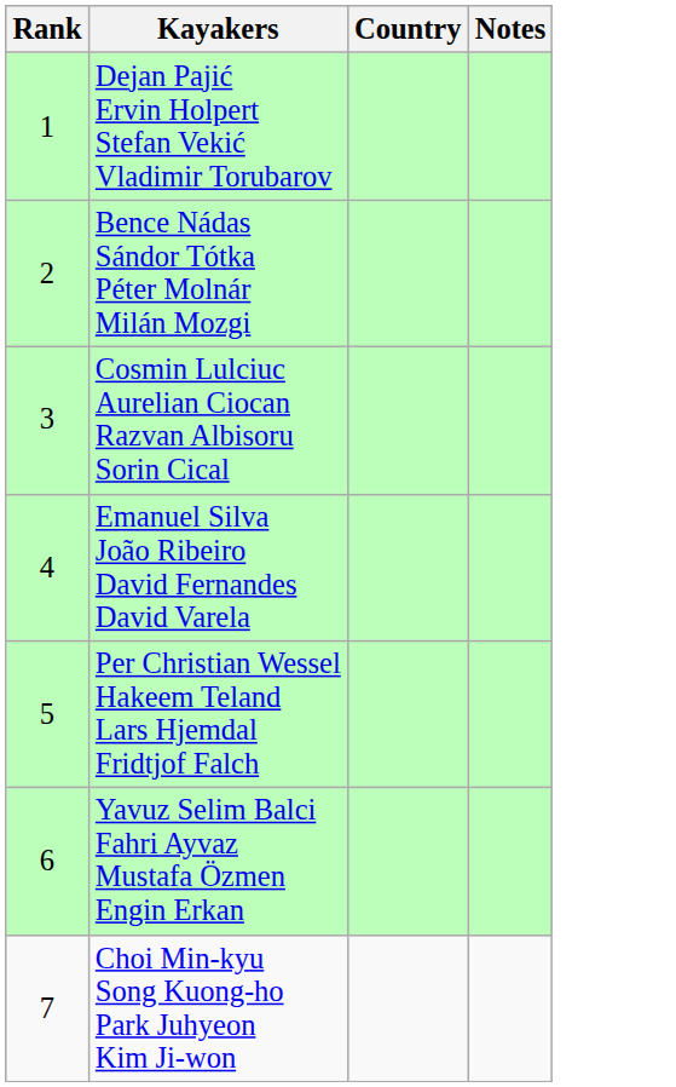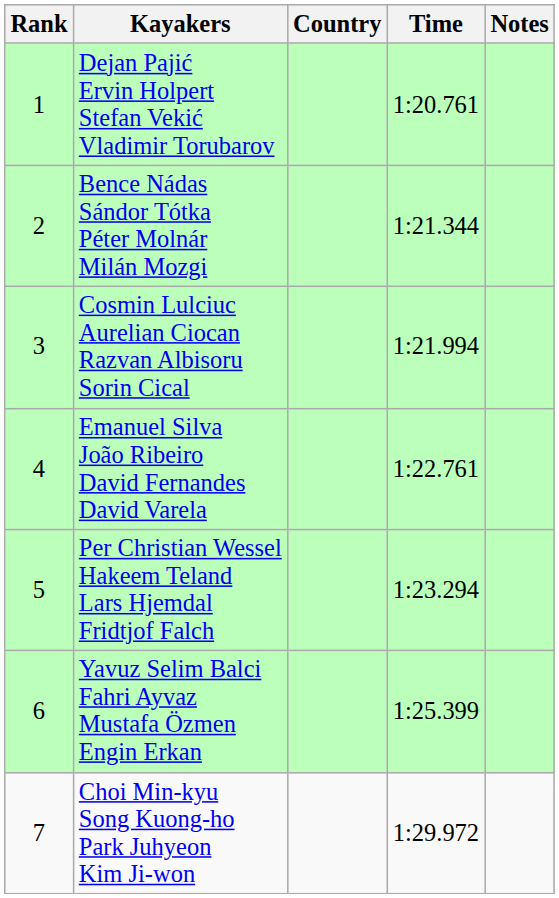+ column: Time | 1:20.761 | 1:21.344 | 1:21.994 | 1:22.761 | 1:23.294 | 1:25.399 | 1:29.972
